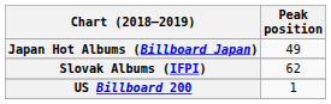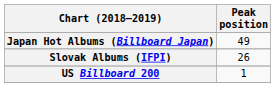Slovak Albums (IFPI) | Peak position: 62 -> 26
